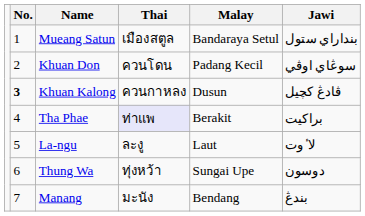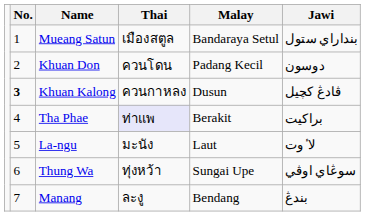Khuan Don | Jawi: سوڠاي اوڤي -> دوسون
La-ngu | Thai: ละงู -> มะนัง
Thung Wa | Jawi: دوسون -> سوڠاي اوڤي
Manang | Thai: มะนัง -> ละงู
